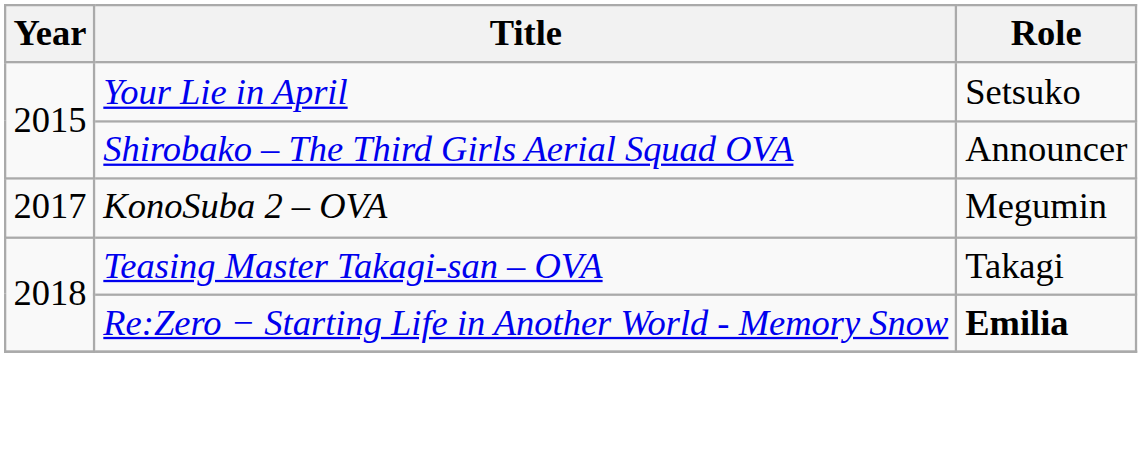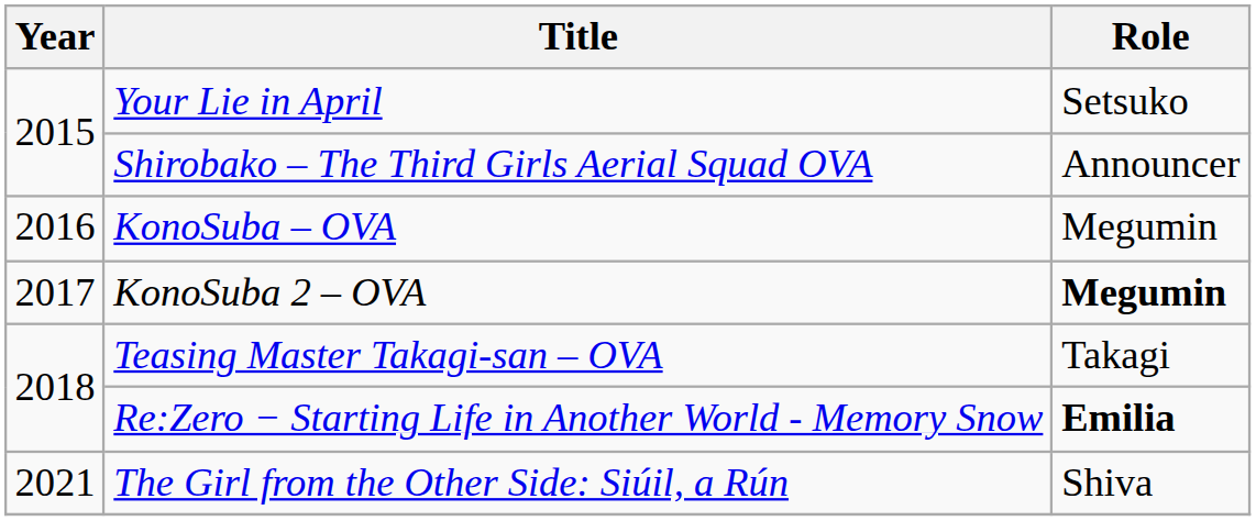+ row: 2016 | KonoSuba – OVA | Megumin
KonoSuba 2 – OVA | Role: normal -> bold
+ row: 2021 | The Girl from the Other Side: Siúil, a Rún | Shiva
